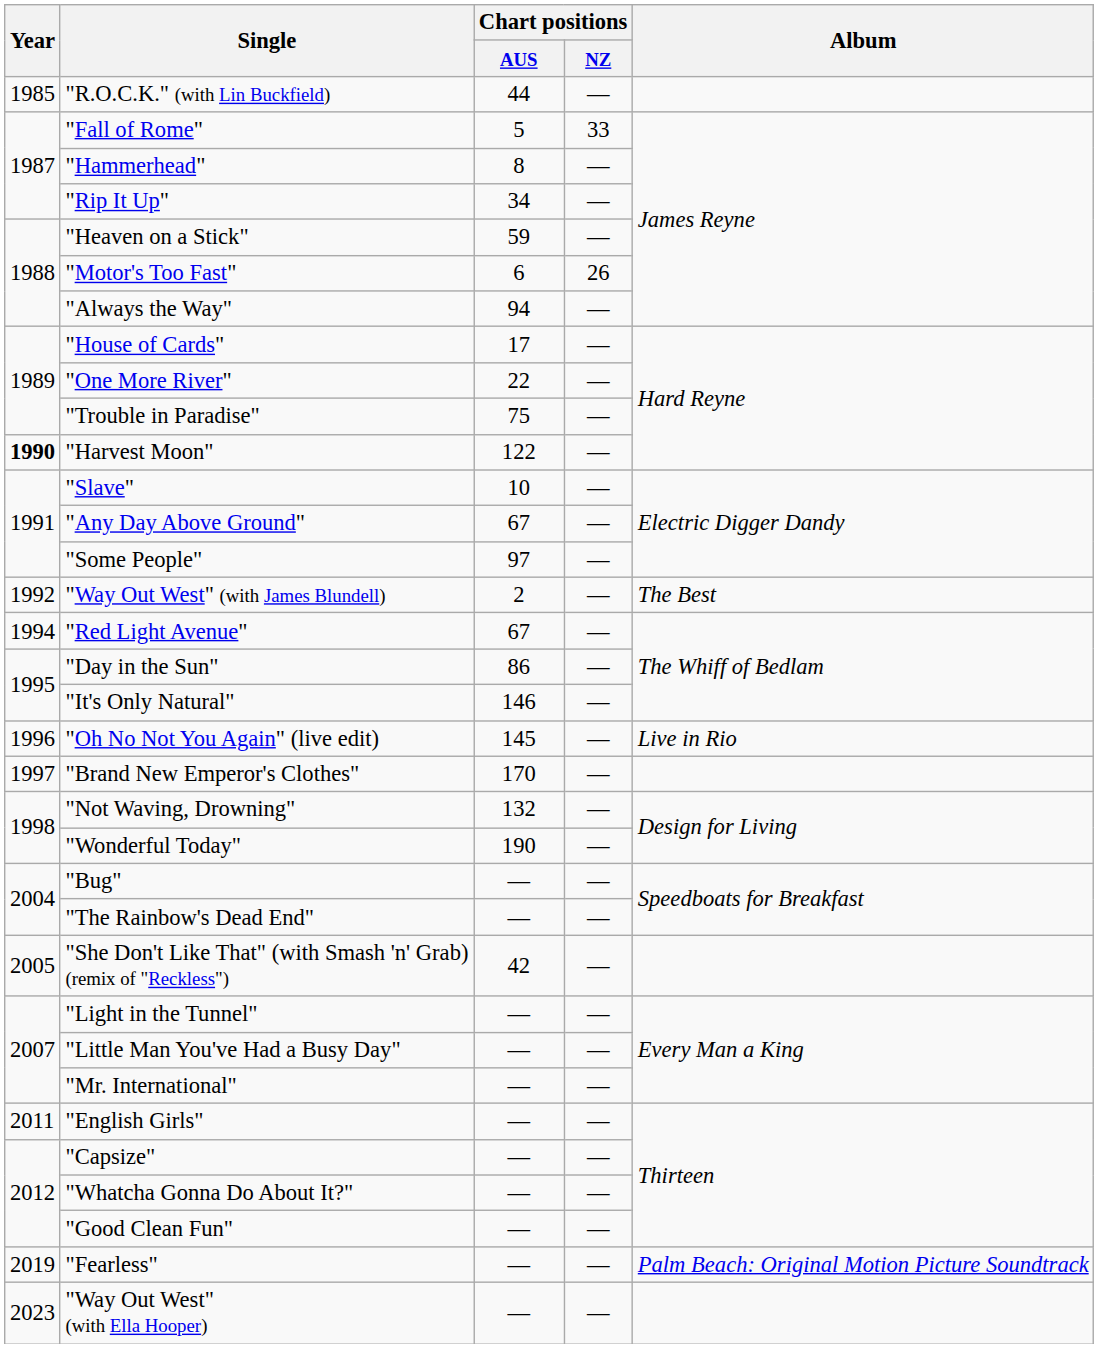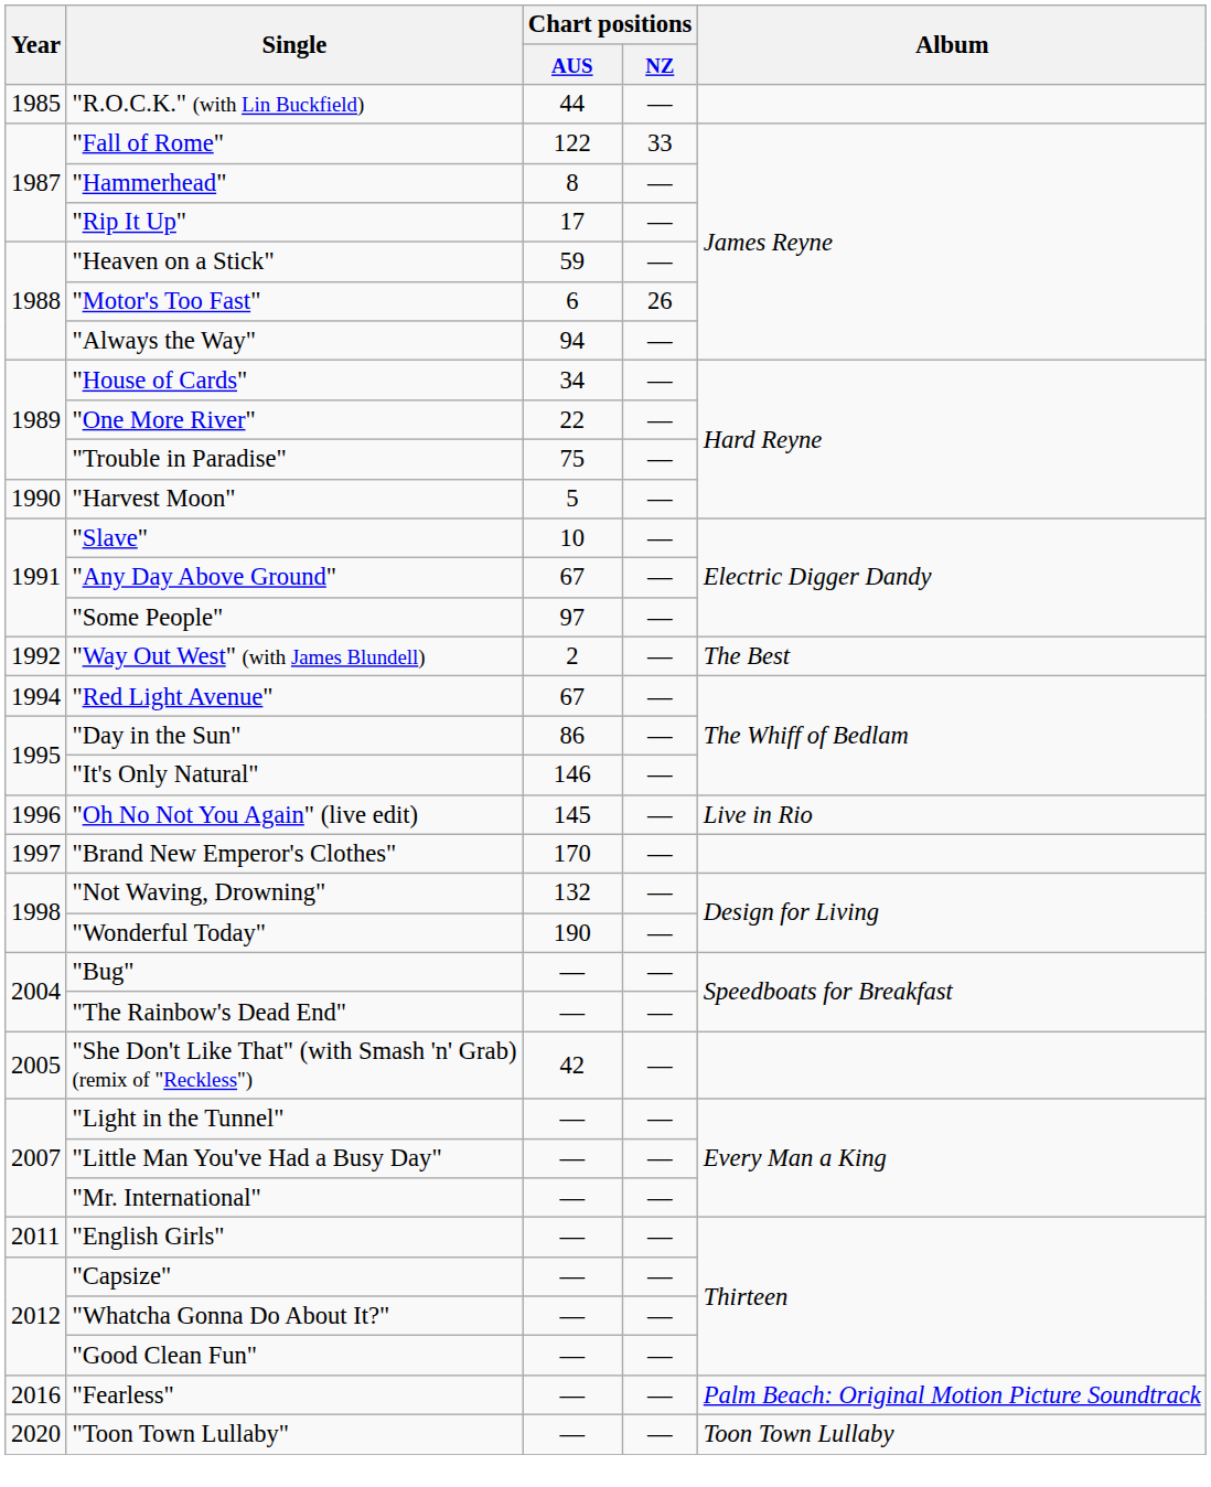"Fall of Rome" | Chart positions / AUS: 5 -> 122
"Rip It Up" | Chart positions / AUS: 34 -> 17
"House of Cards" | Chart positions / AUS: 17 -> 34
"Harvest Moon" | Year: bold -> normal
"Harvest Moon" | Chart positions / AUS: 122 -> 5
"Fearless" | Year: 2019 -> 2016
+ row: 2020 | "Toon Town Lullaby" | — | — | Toon Town Lullaby
- row: 2023 | "Way Out West" (with Ella Hooper) | — | —
